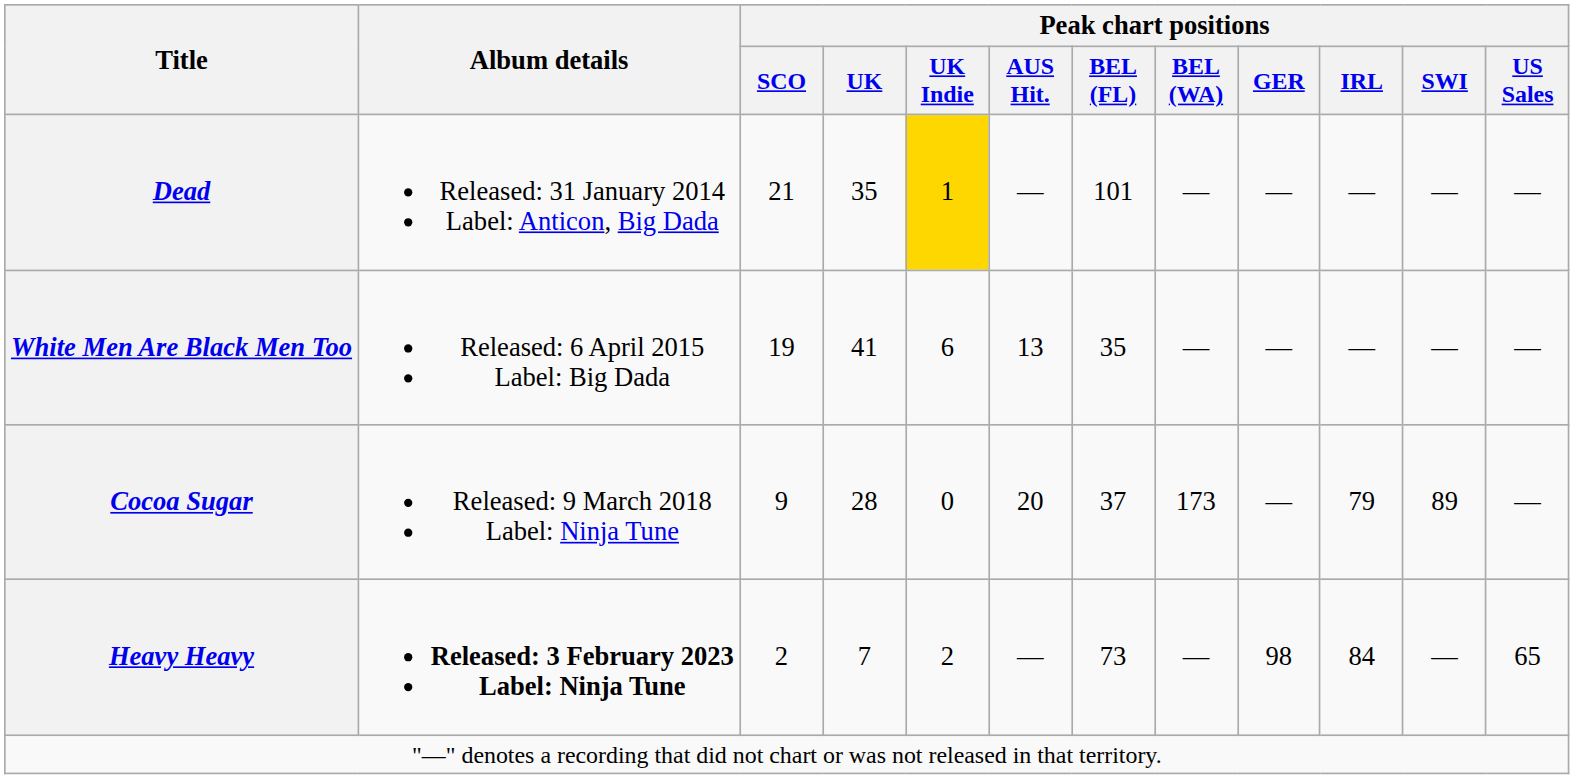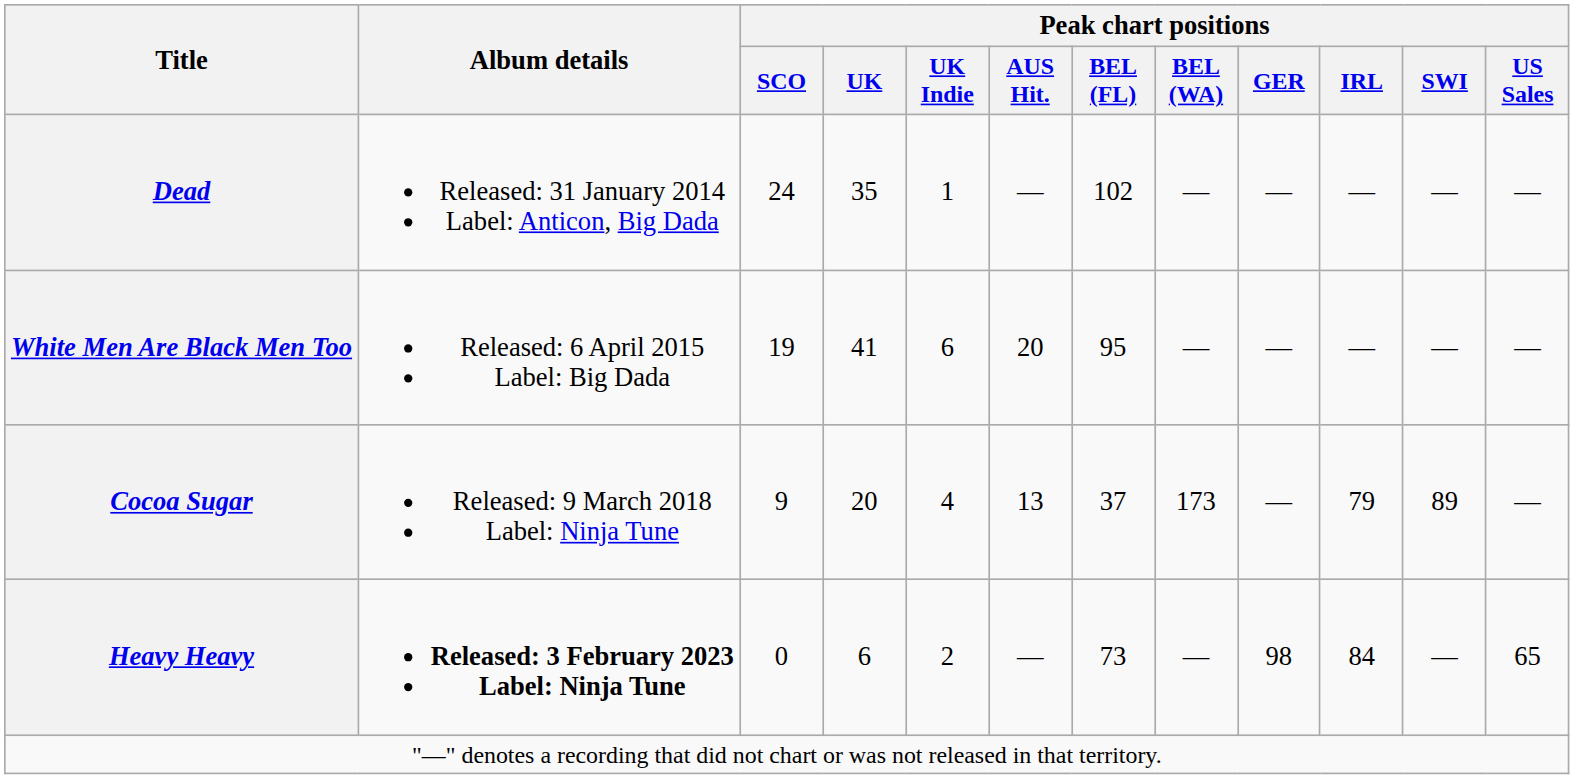Dead | Peak chart positions / SCO: 21 -> 24
Dead | Peak chart positions / UK Indie: gold background -> no background
Dead | Peak chart positions / BEL (FL): 101 -> 102
White Men Are Black Men Too | Peak chart positions / AUS Hit.: 13 -> 20
White Men Are Black Men Too | Peak chart positions / BEL (FL): 35 -> 95
Cocoa Sugar | Peak chart positions / UK: 28 -> 20
Cocoa Sugar | Peak chart positions / UK Indie: 0 -> 4
Cocoa Sugar | Peak chart positions / AUS Hit.: 20 -> 13
Heavy Heavy | Peak chart positions / SCO: 2 -> 0
Heavy Heavy | Peak chart positions / UK: 7 -> 6
